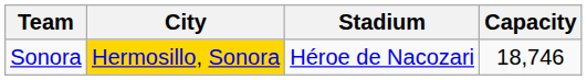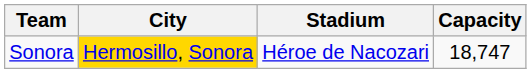Sonora | Capacity: 18,746 -> 18,747
